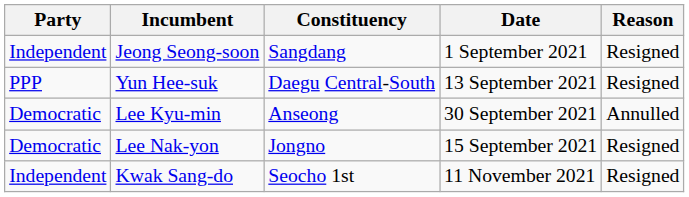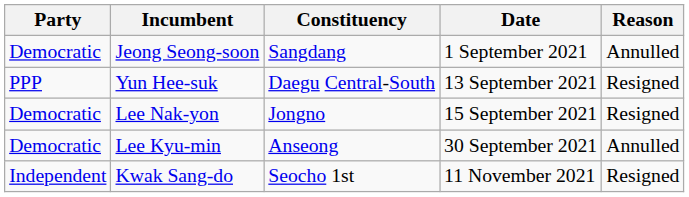Jeong Seong-soon | Party: Independent -> Democratic
Jeong Seong-soon | Reason: Resigned -> Annulled
rows swapped: Lee Nak-yon <-> Lee Kyu-min
